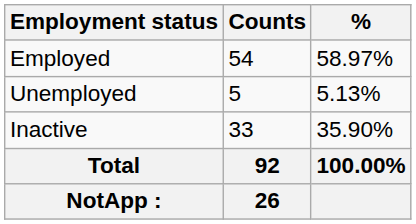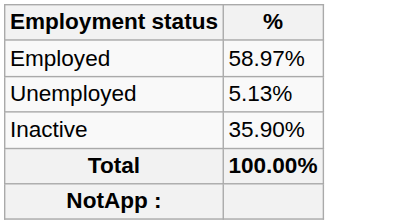- column: Counts | 54 | 5 | 33 | 92 | 26
